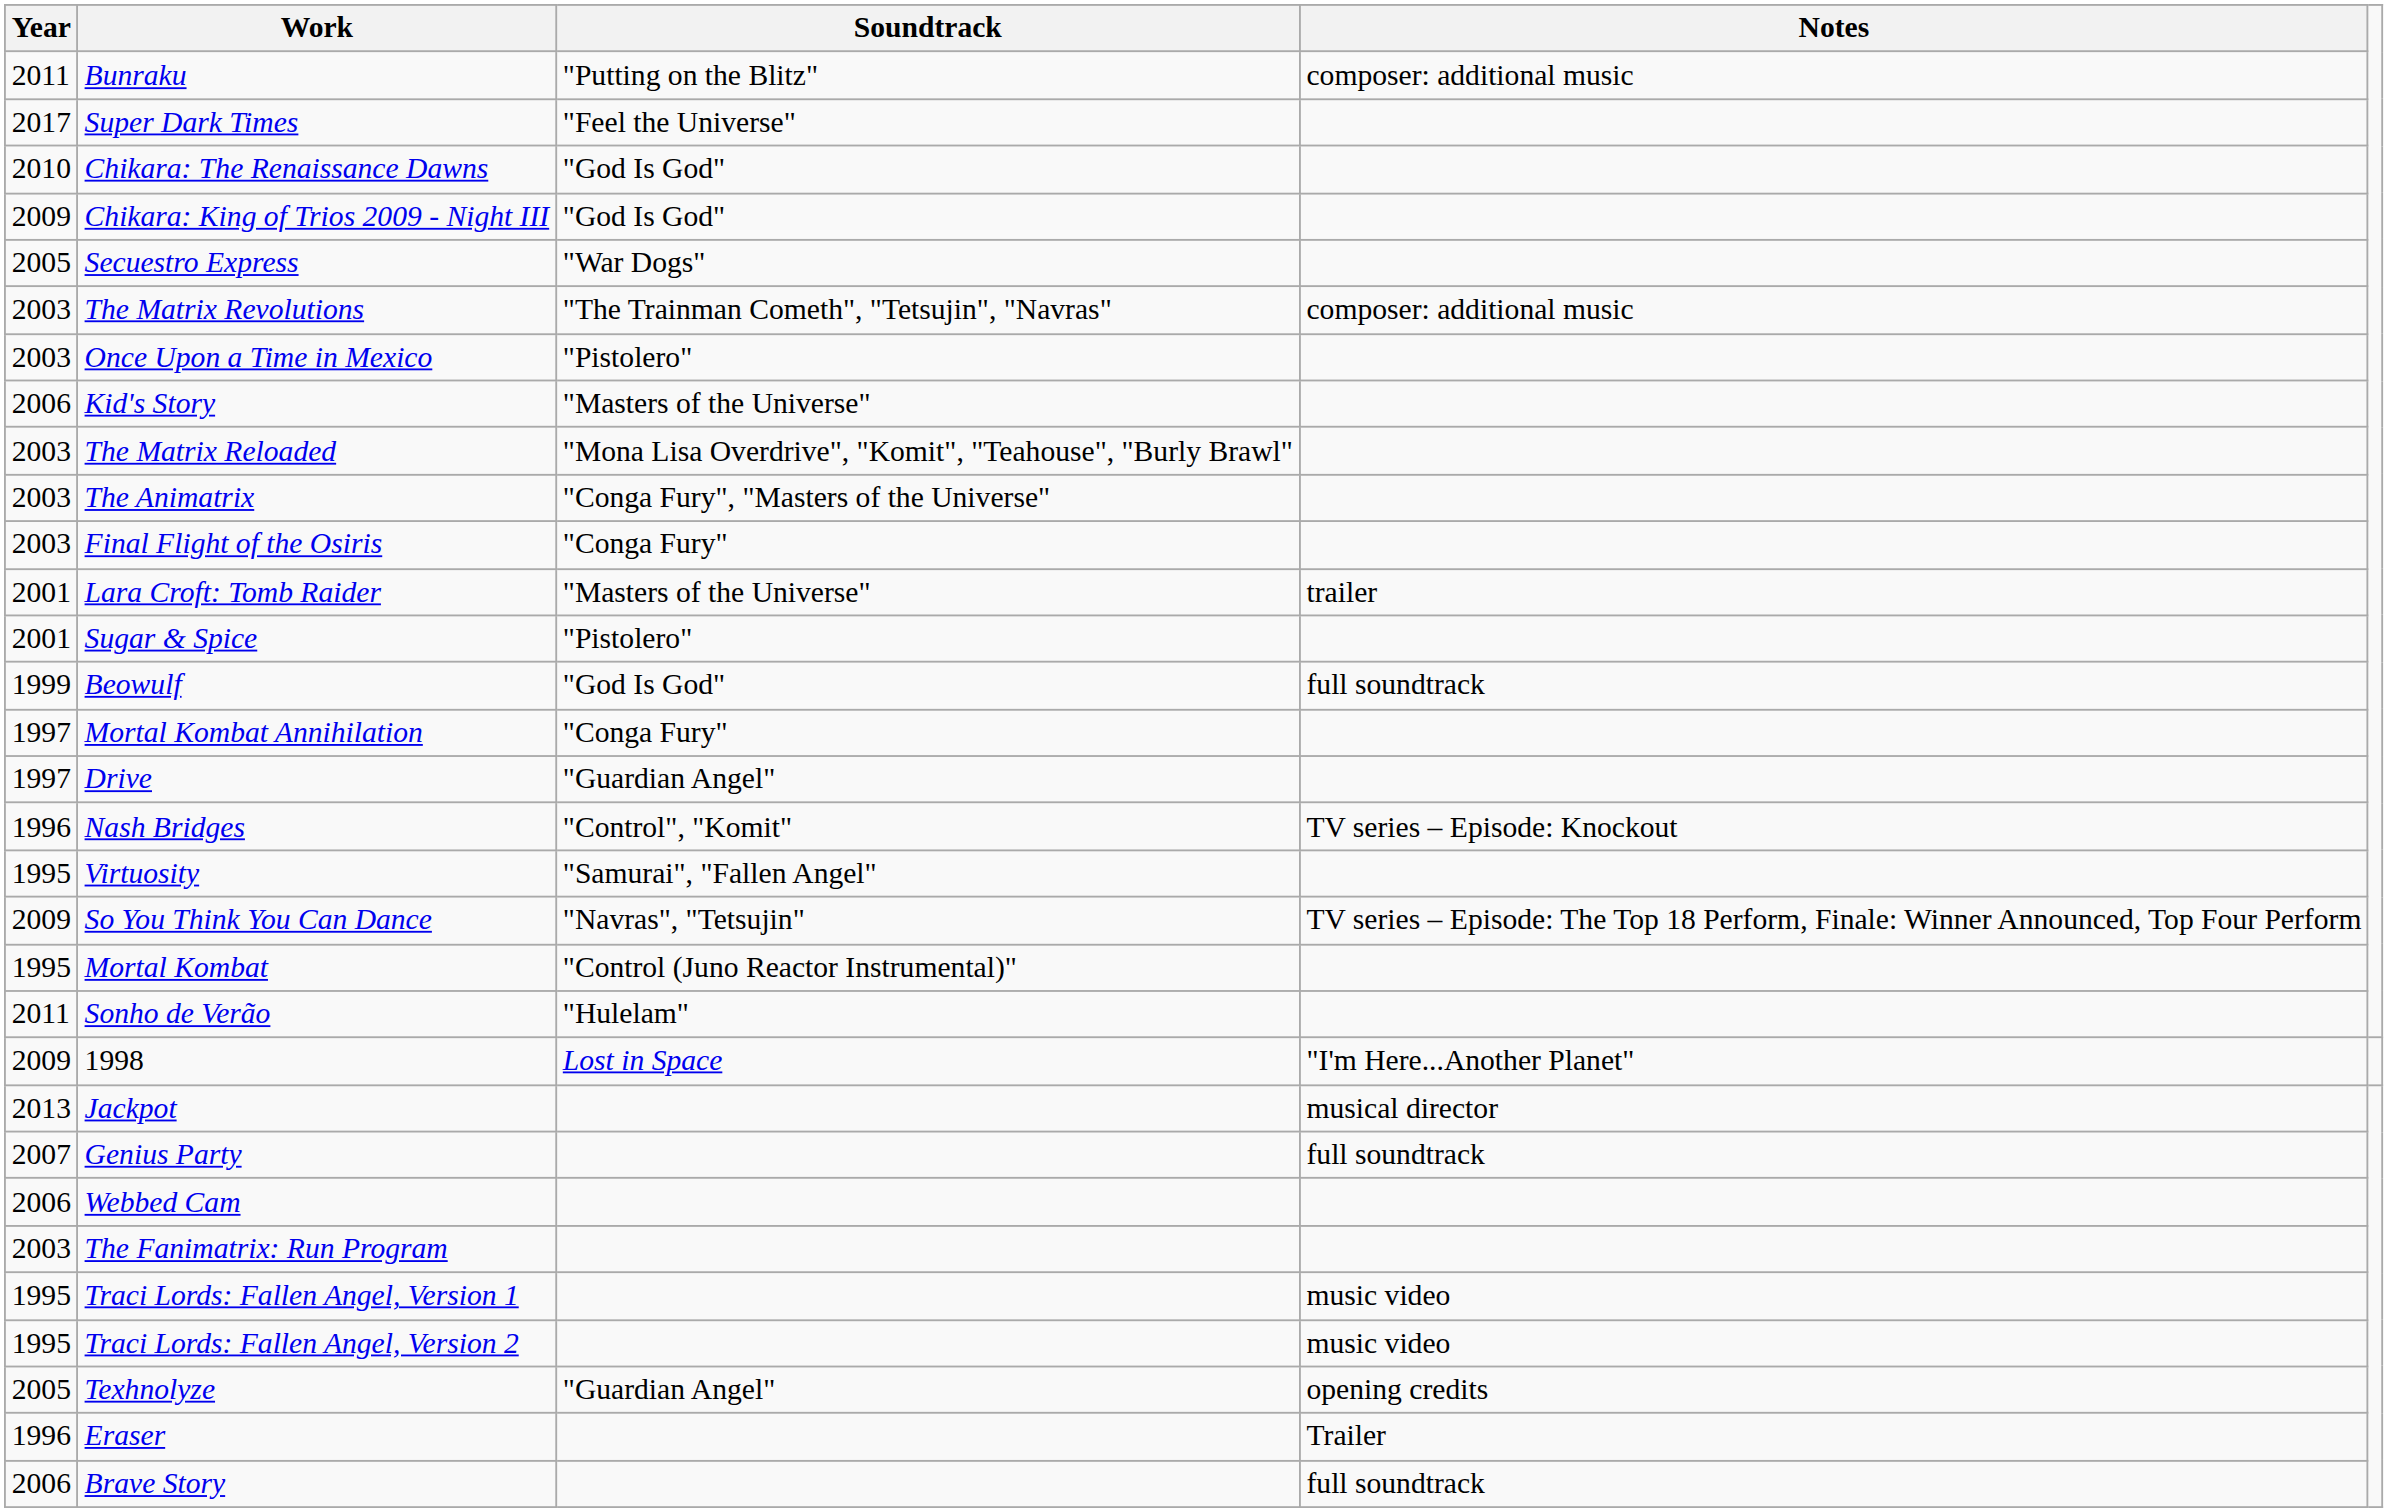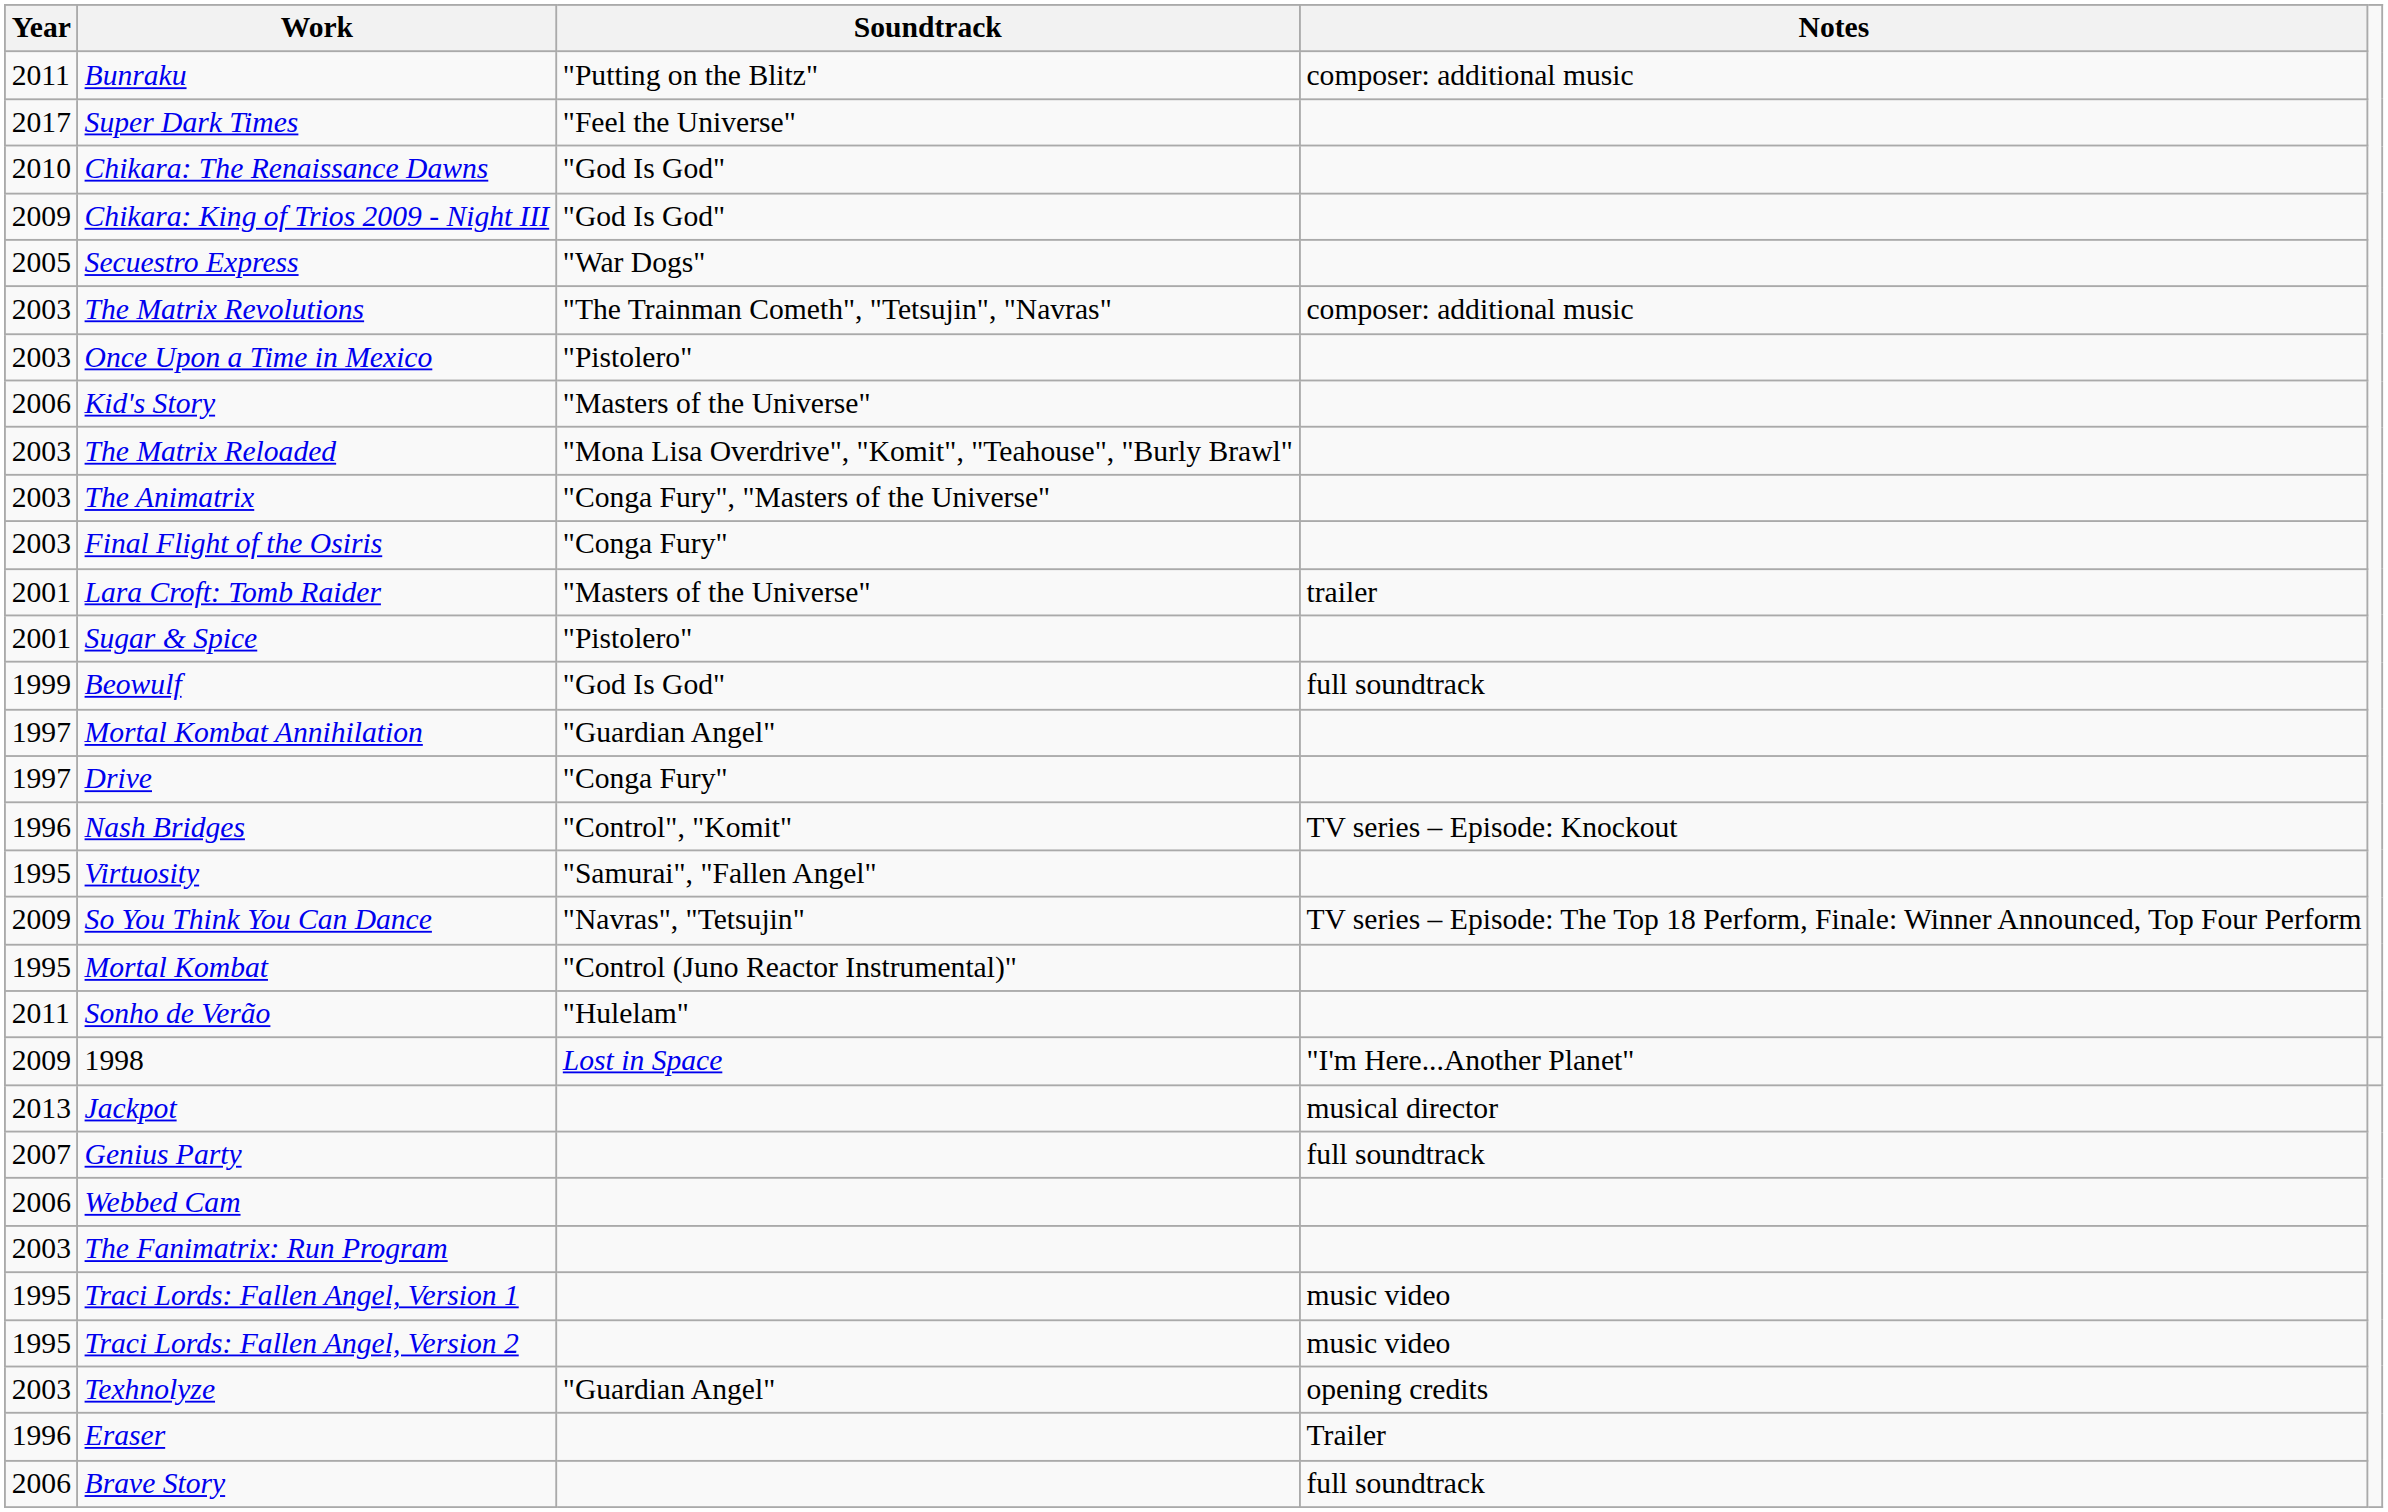Mortal Kombat Annihilation | Soundtrack: "Conga Fury" -> "Guardian Angel"
Drive | Soundtrack: "Guardian Angel" -> "Conga Fury"
Texhnolyze | Year: 2005 -> 2003
